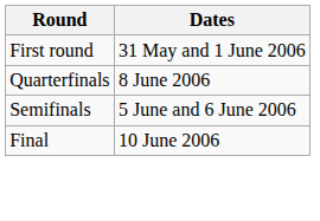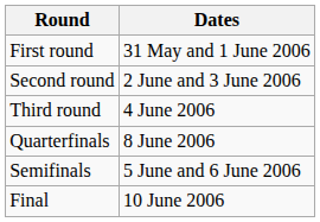+ row: Second round | 2 June and 3 June 2006
+ row: Third round | 4 June 2006
